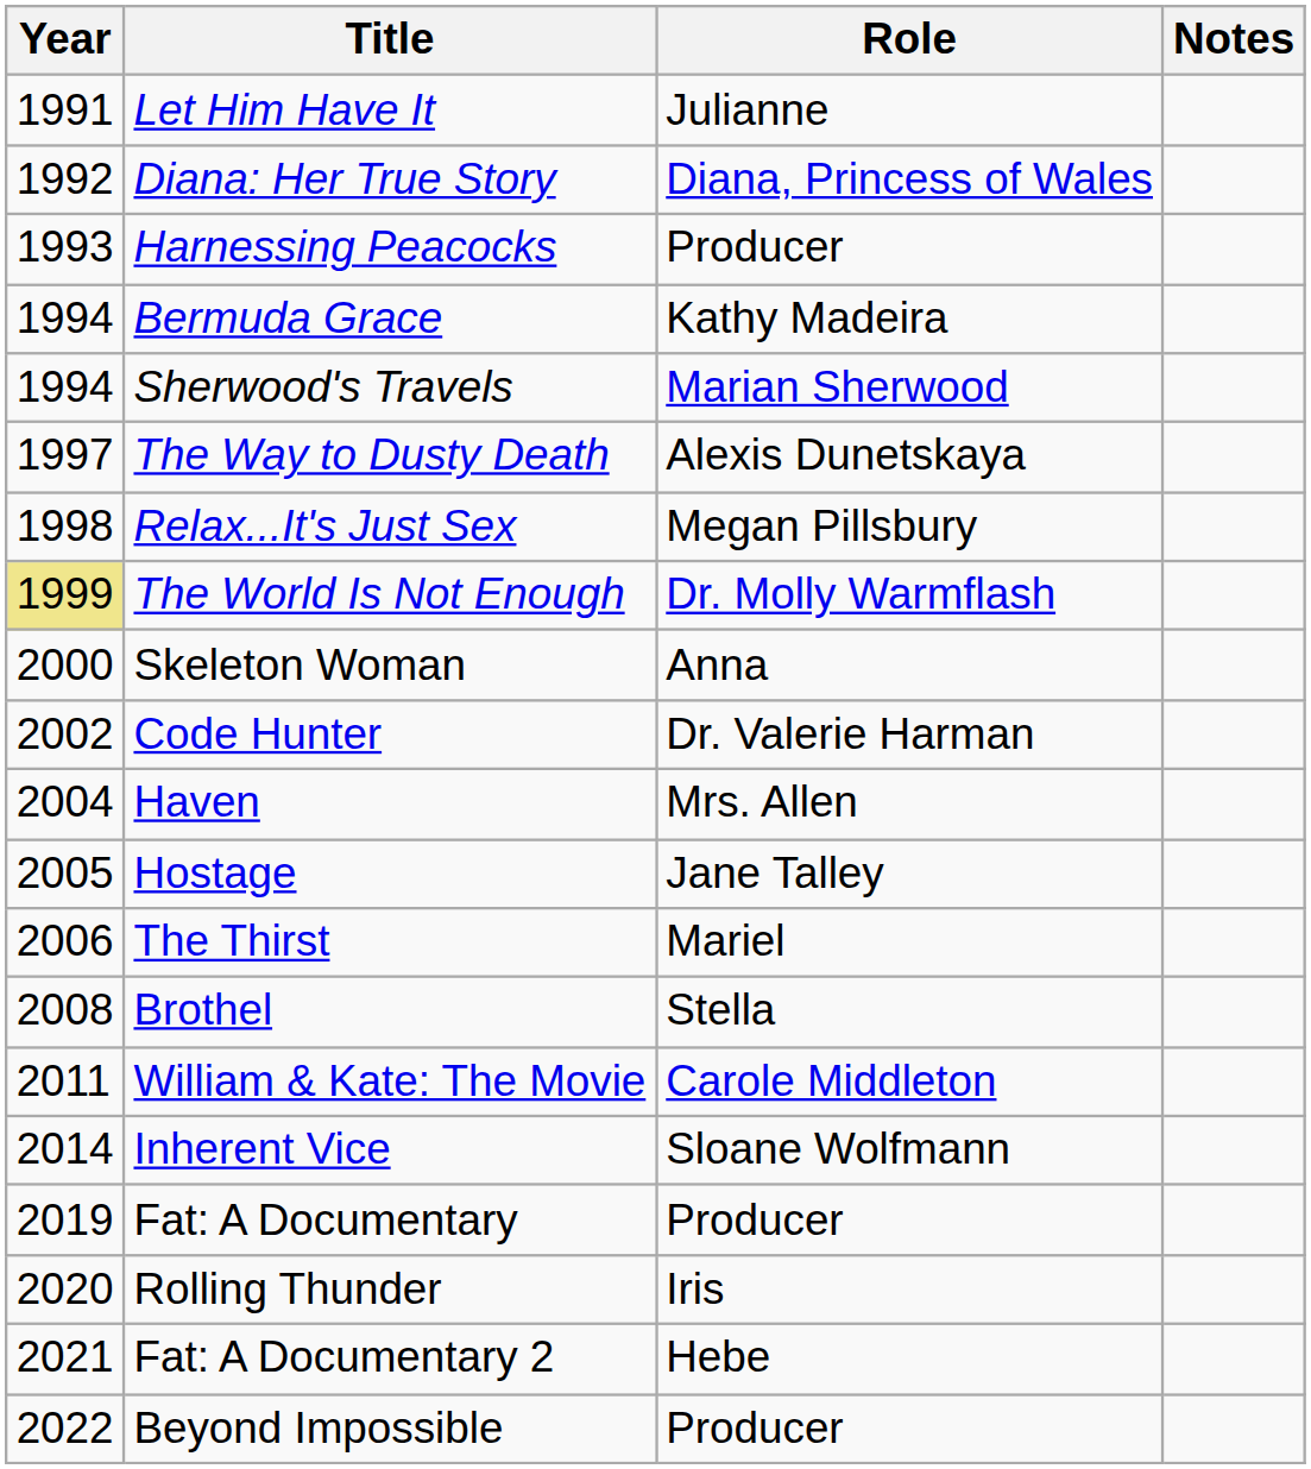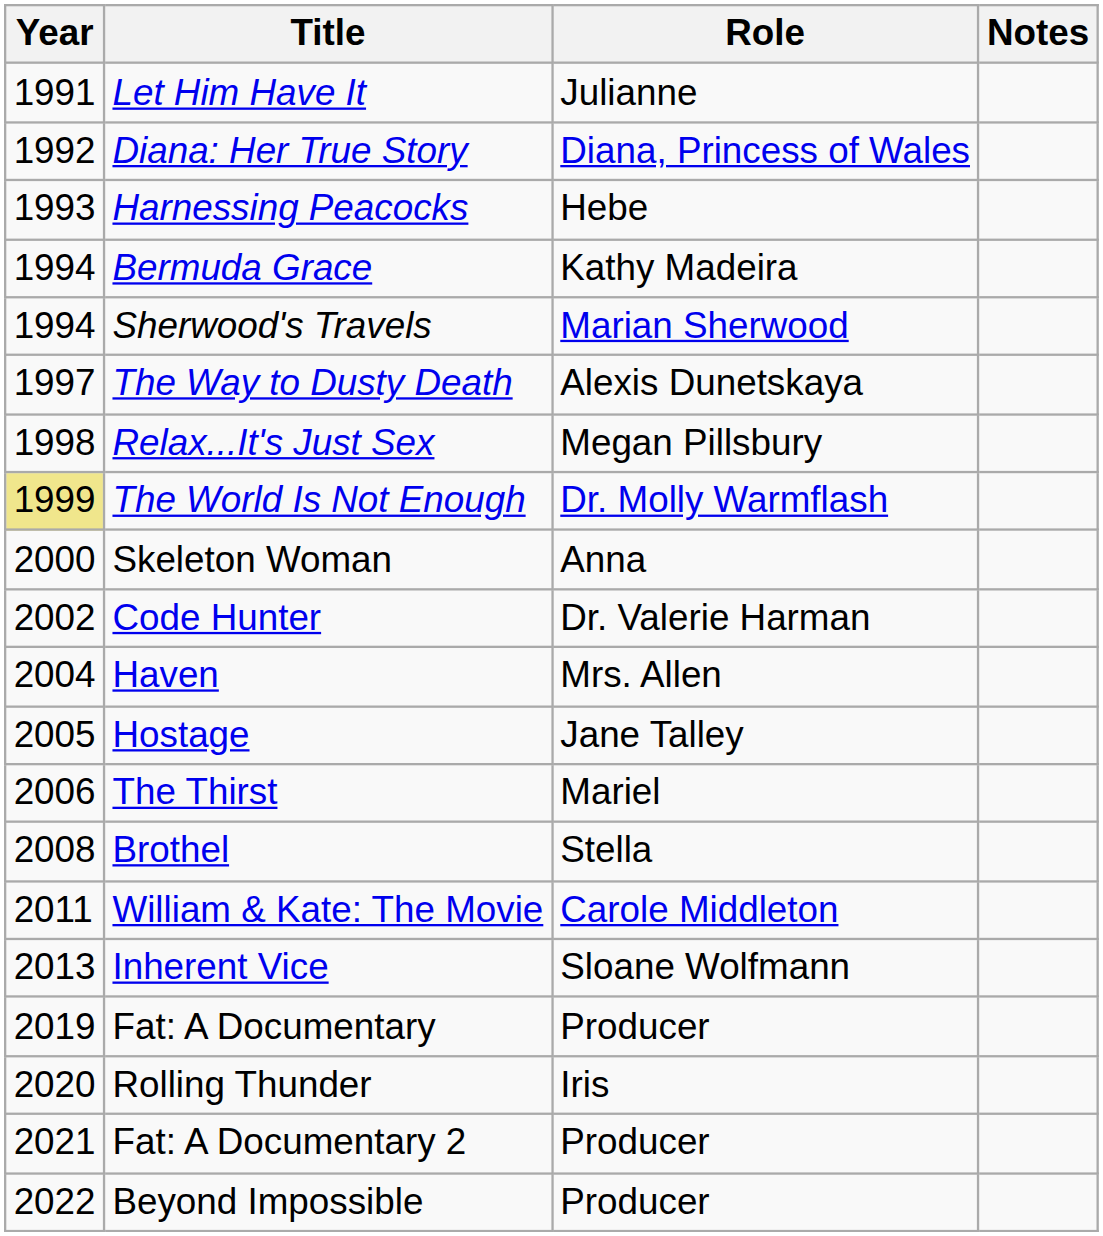Harnessing Peacocks | Role: Producer -> Hebe
Inherent Vice | Year: 2014 -> 2013
Fat: A Documentary 2 | Role: Hebe -> Producer
